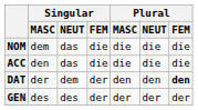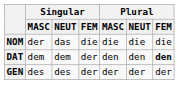NOM | Singular / MASC: dem -> der
- row: ACC | den | das | die | die | die | die
DAT | Singular / MASC: der -> dem
